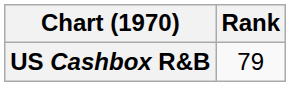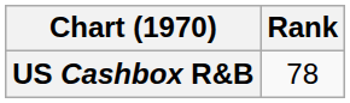US Cashbox R&B | Rank: 79 -> 78
